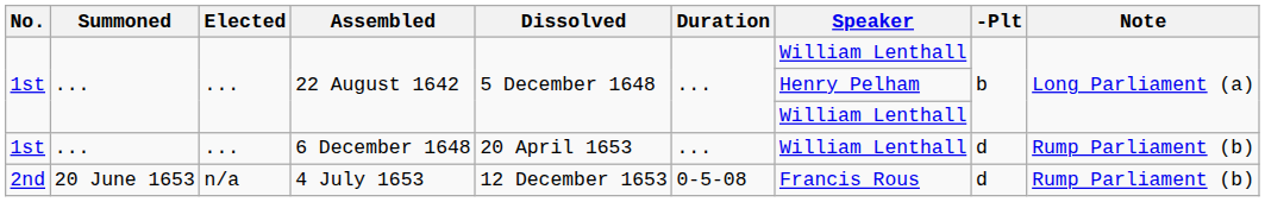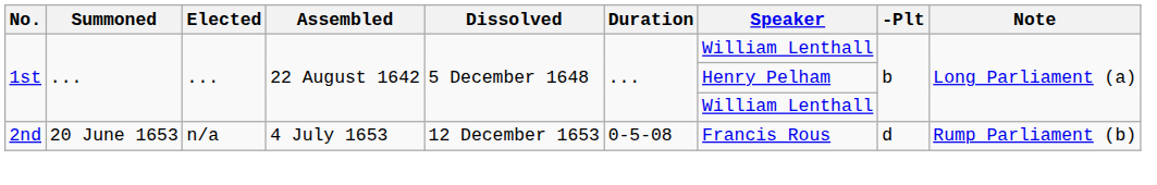- row: 1st | ... | ... | 6 December 1648 | 20 April 1653 | ... | William Lenthall | d | Rump Parliament (b)
